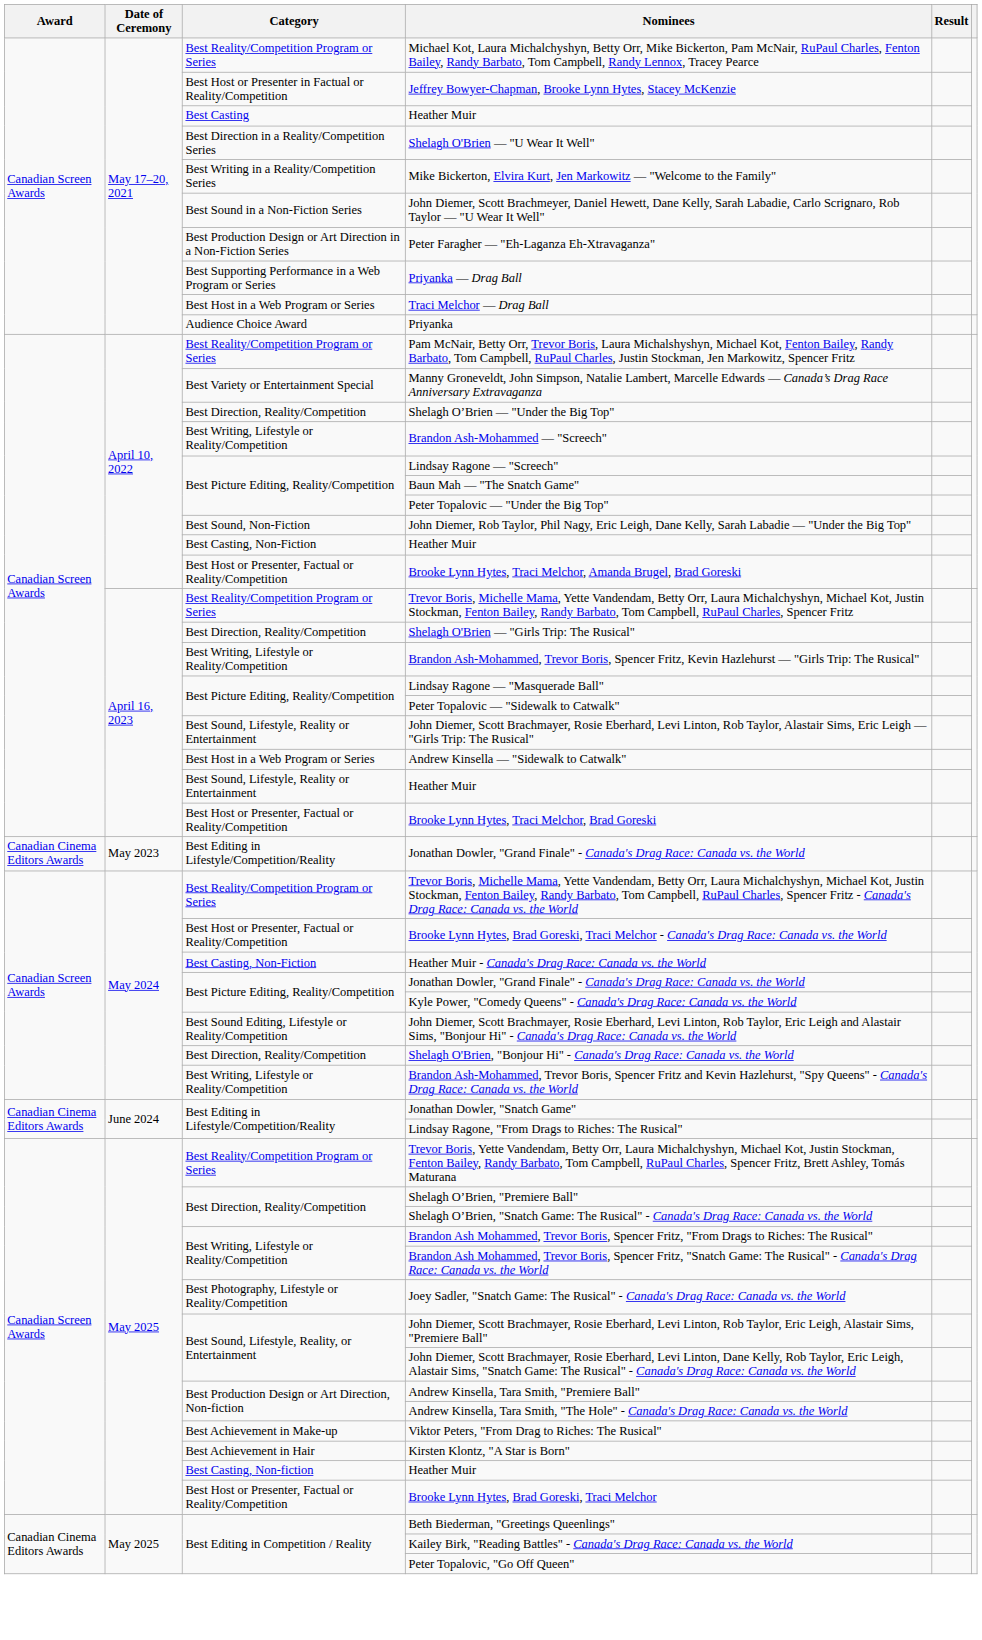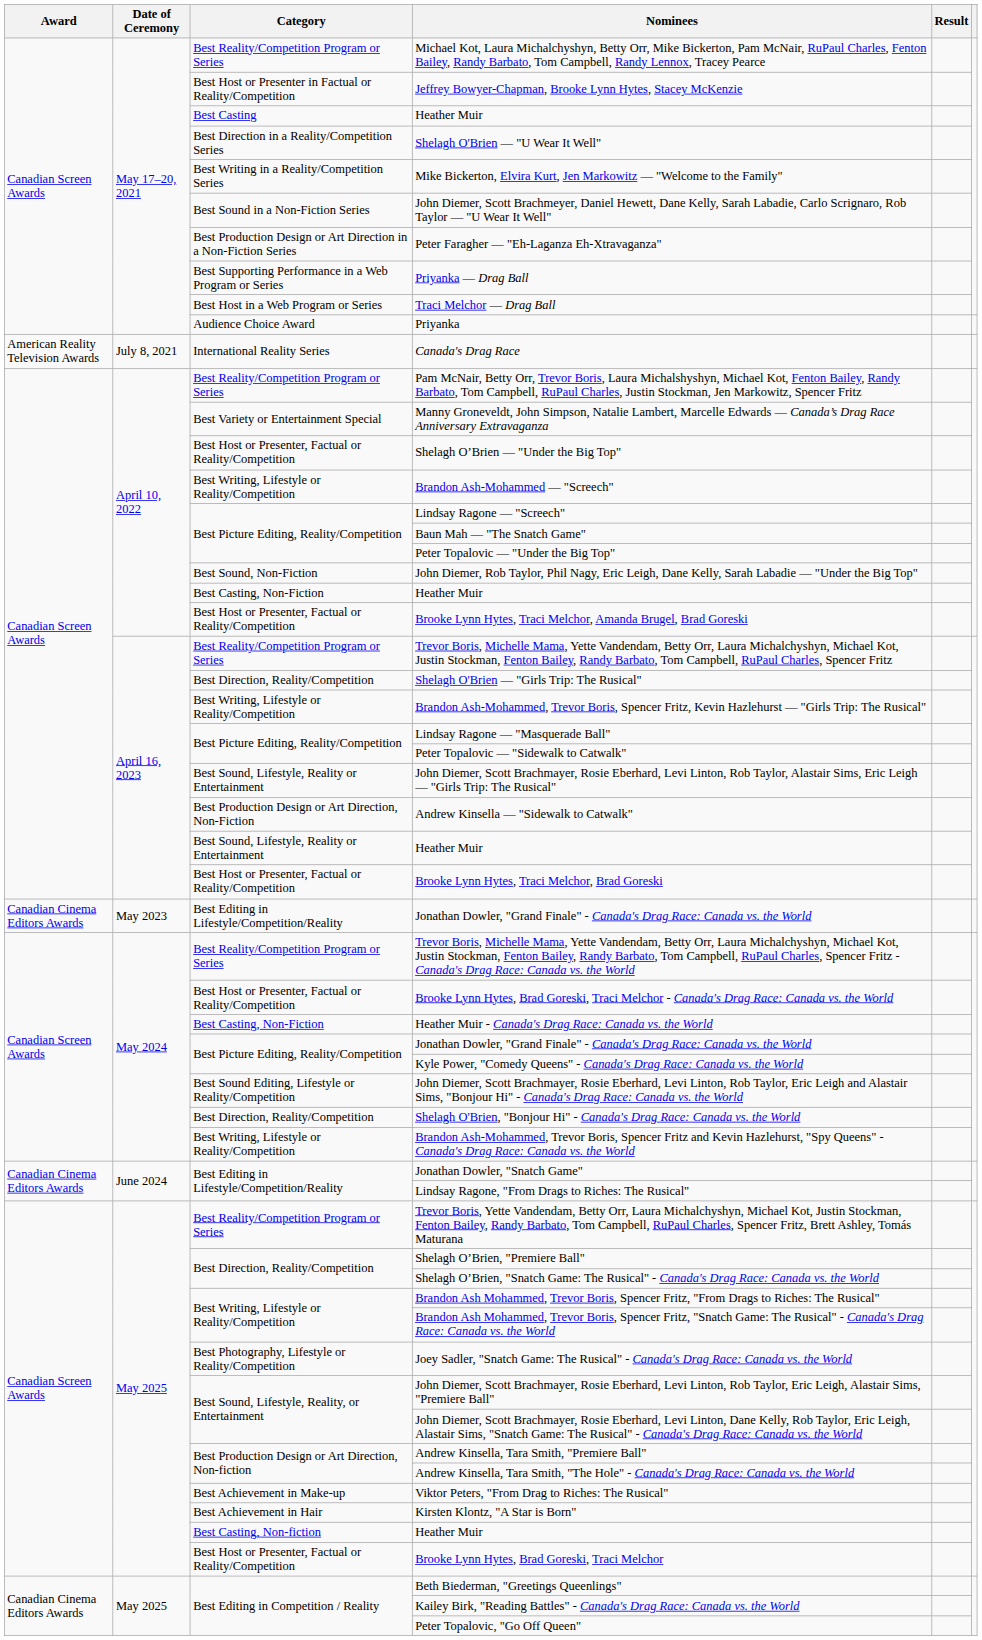+ row: American Reality Television Awards | July 8, 2021 | International Reality Series | Canada's Drag Race
Shelagh O’Brien — "Under the Big Top" | Category: Best Direction, Reality/Competition -> Best Host or Presenter, Factual or Reality/Competition
Andrew Kinsella — "Sidewalk to Catwalk" | Category: Best Host in a Web Program or Series -> Best Production Design or Art Direction, Non-Fiction
